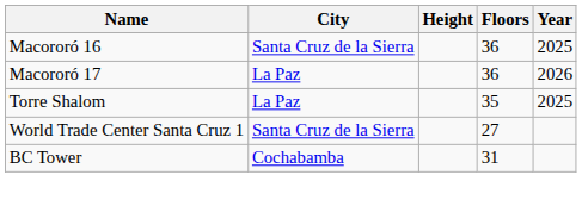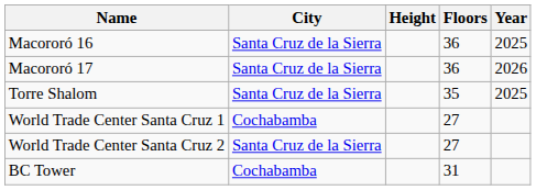Macororó 17 | City: La Paz -> Santa Cruz de la Sierra
Torre Shalom | City: La Paz -> Santa Cruz de la Sierra
World Trade Center Santa Cruz 1 | City: Santa Cruz de la Sierra -> Cochabamba
+ row: World Trade Center Santa Cruz 2 | Santa Cruz de la Sierra | 27
